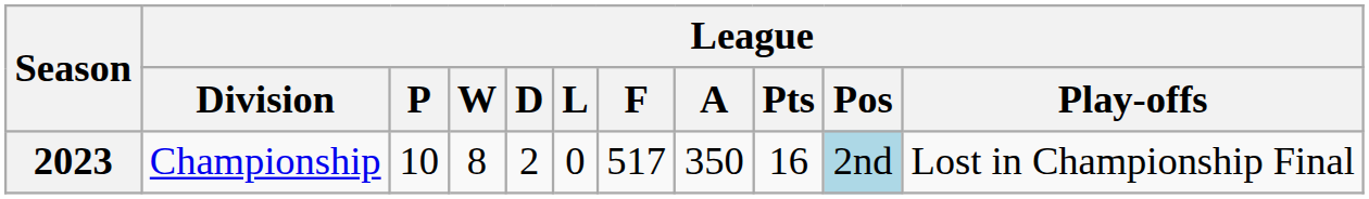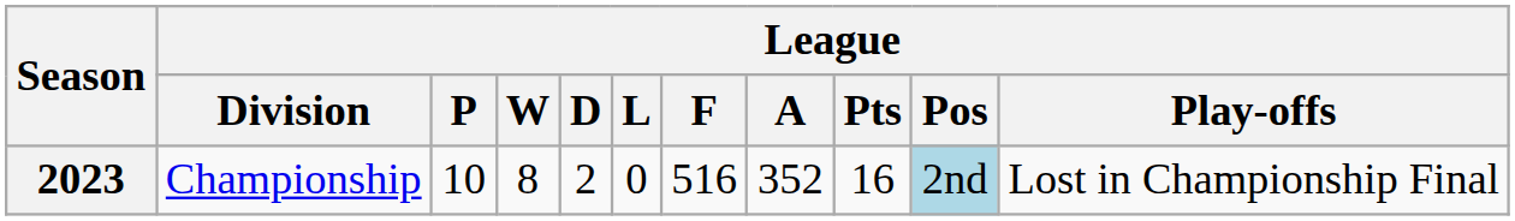2023 | League / F: 517 -> 516
2023 | League / A: 350 -> 352
